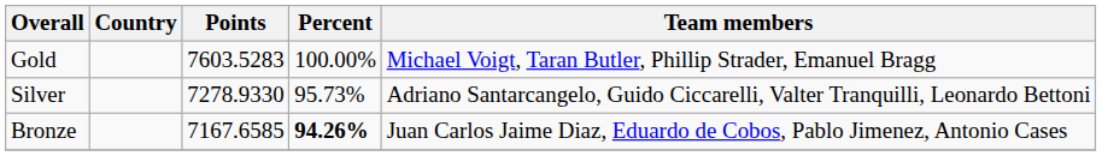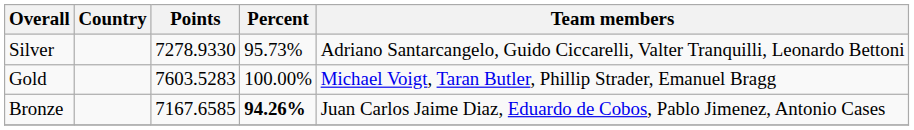rows swapped: Gold <-> Silver
